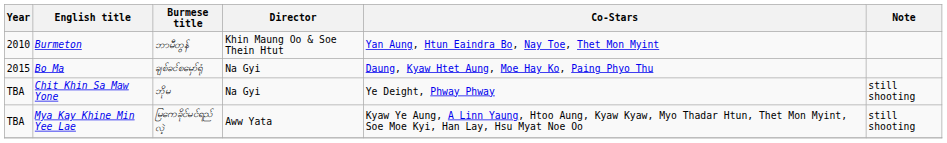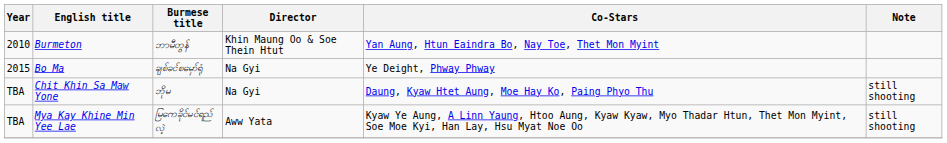Bo Ma | Co-Stars: Daung, Kyaw Htet Aung, Moe Hay Ko, Paing Phyo Thu -> Ye Deight, Phway Phway
Chit Khin Sa Maw Yone | Co-Stars: Ye Deight, Phway Phway -> Daung, Kyaw Htet Aung, Moe Hay Ko, Paing Phyo Thu
